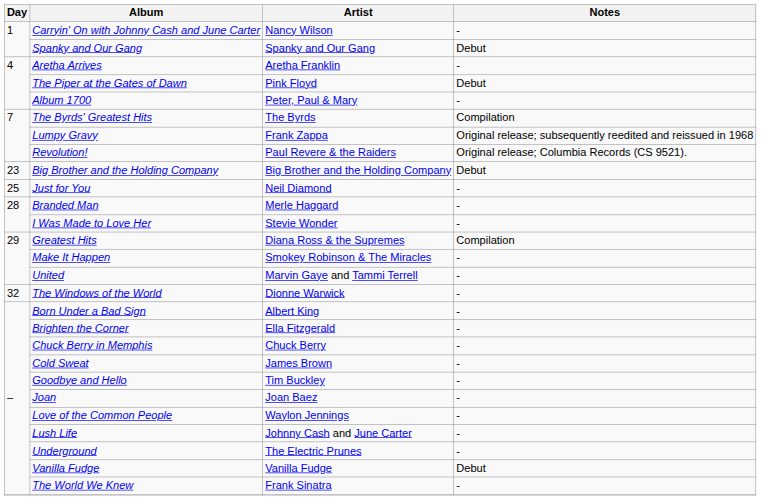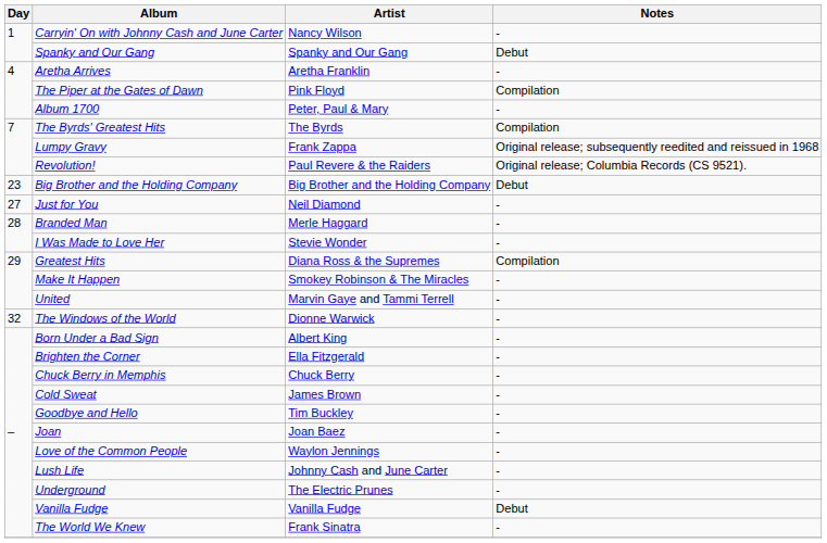The Piper at the Gates of Dawn | Notes: Debut -> Compilation
Just for You | Day: 25 -> 27
